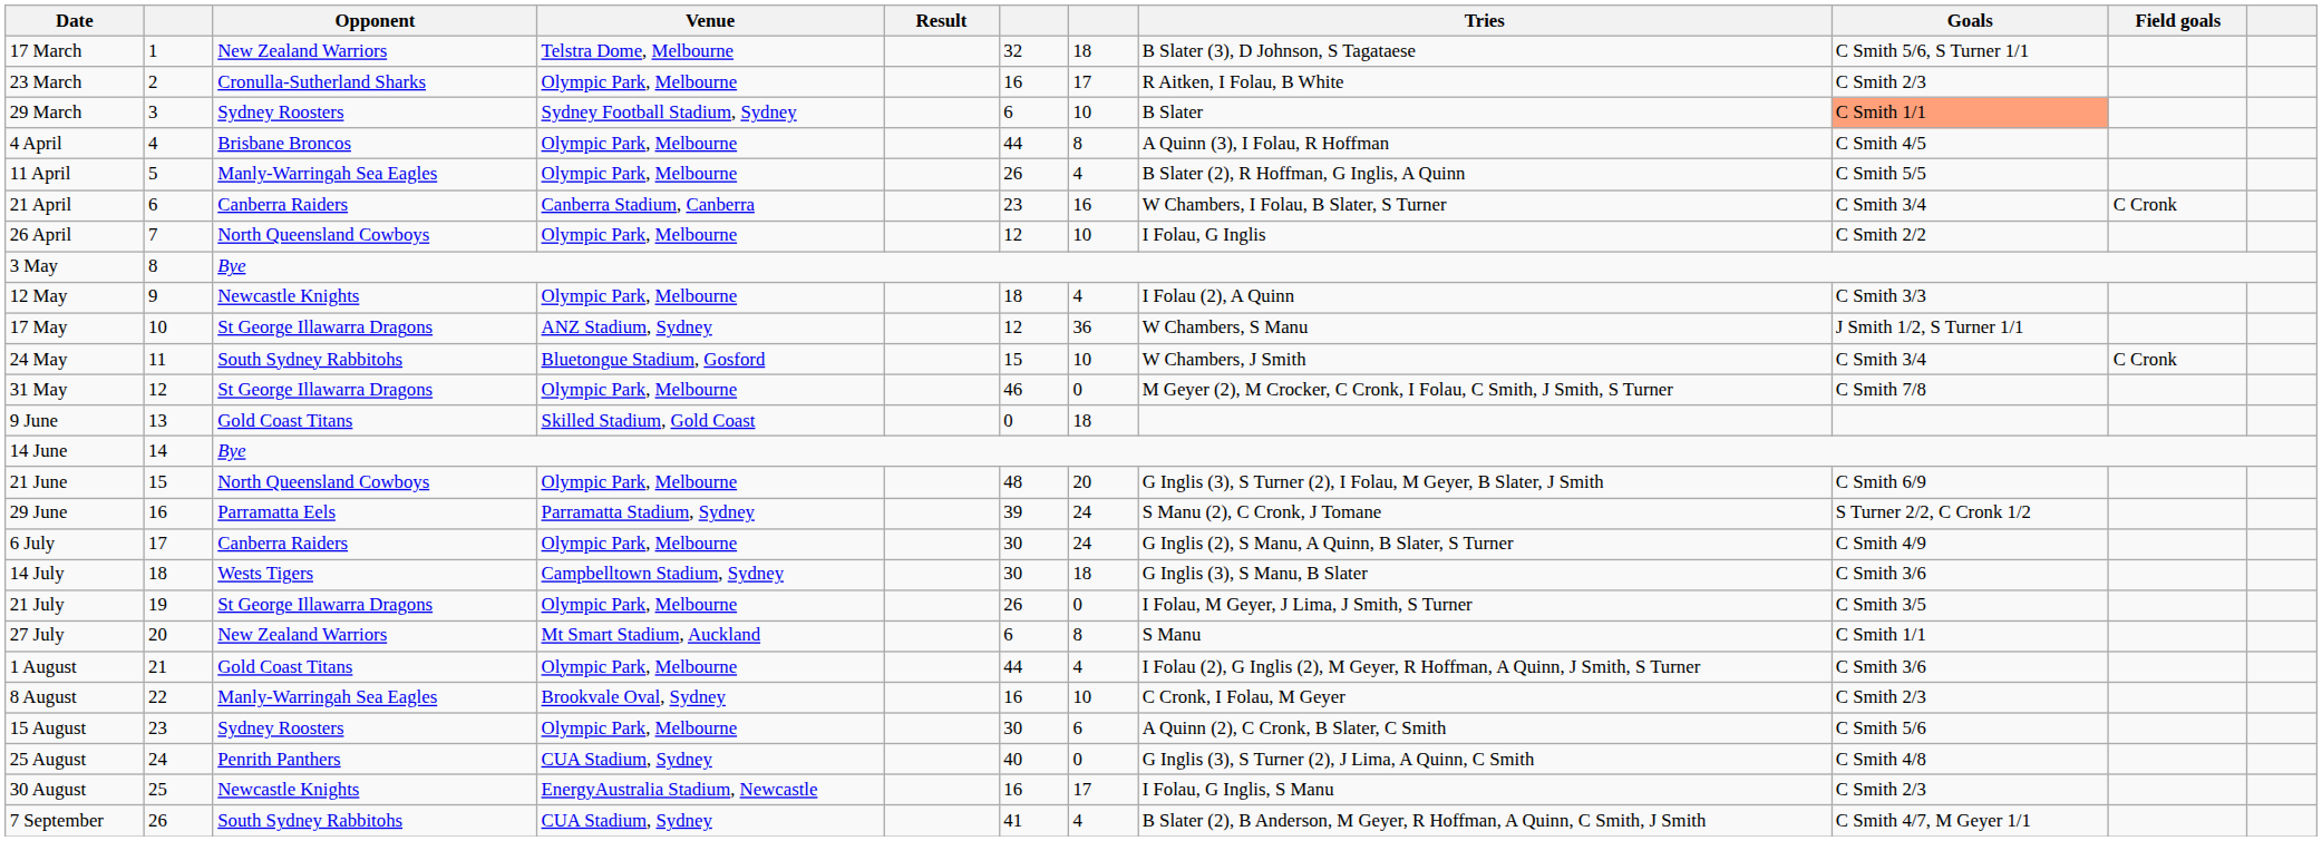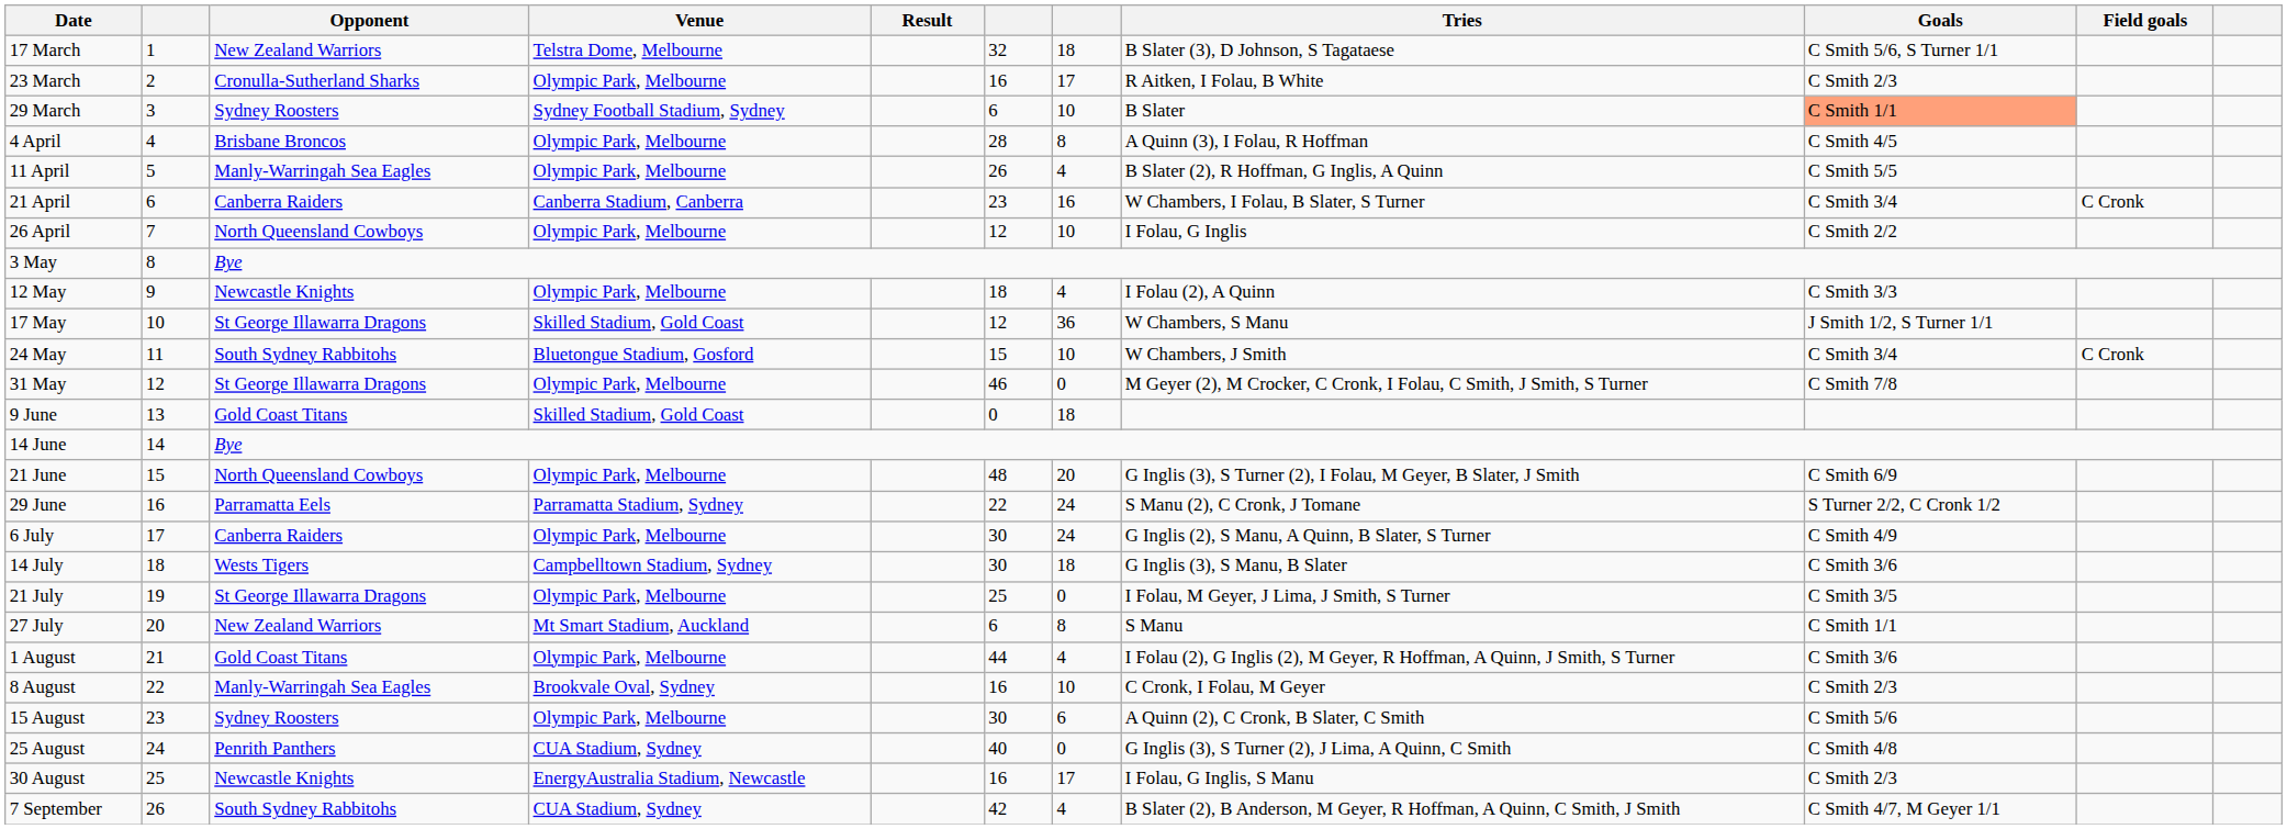4 April | column 6: 44 -> 28
17 May | Venue: ANZ Stadium, Sydney -> Skilled Stadium, Gold Coast
29 June | column 6: 39 -> 22
21 July | column 6: 26 -> 25
7 September | column 6: 41 -> 42
